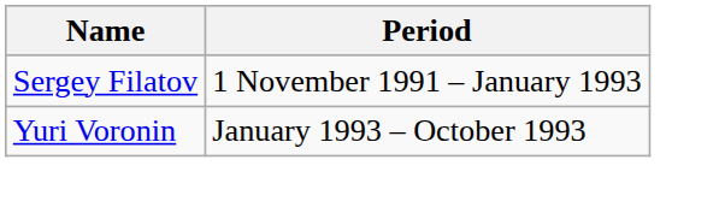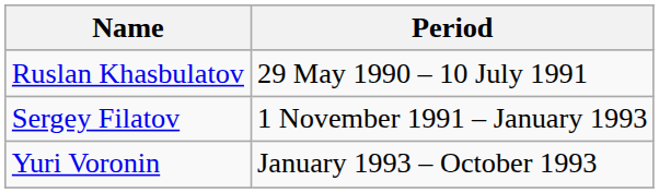+ row: Ruslan Khasbulatov | 29 May 1990 – 10 July 1991
